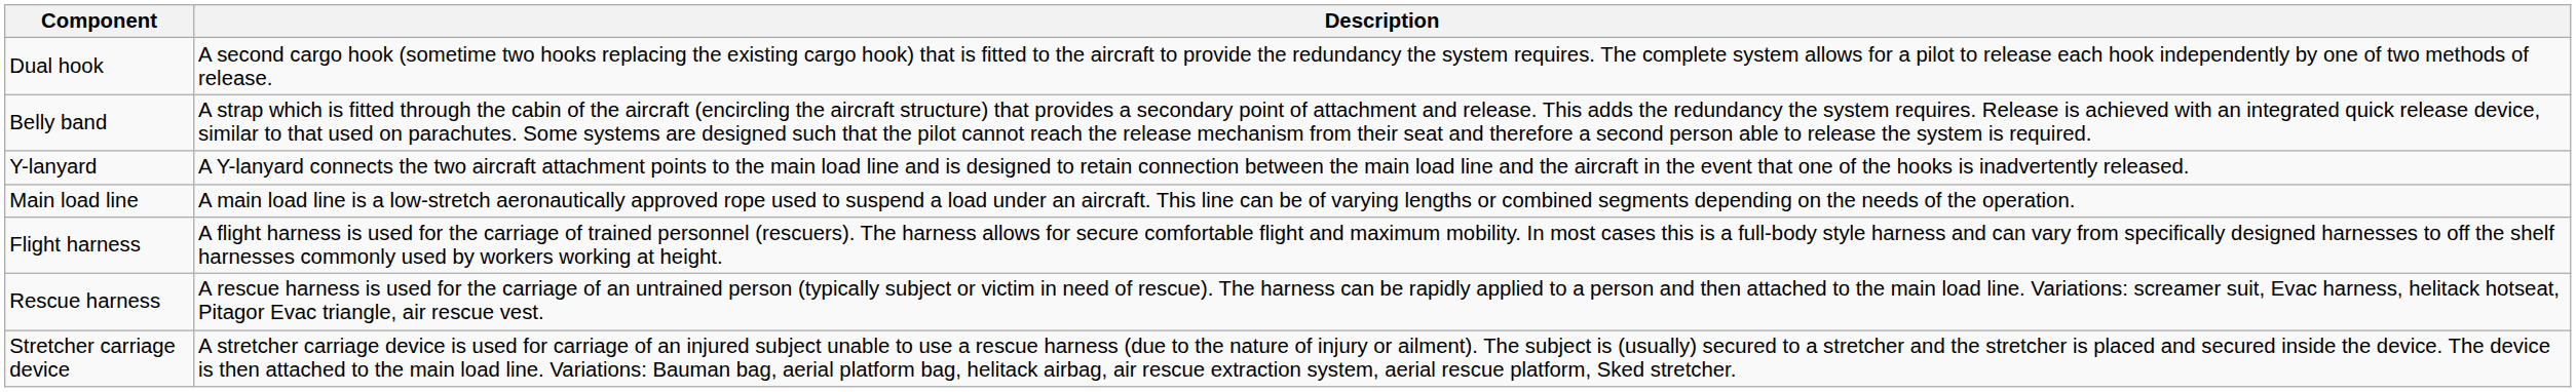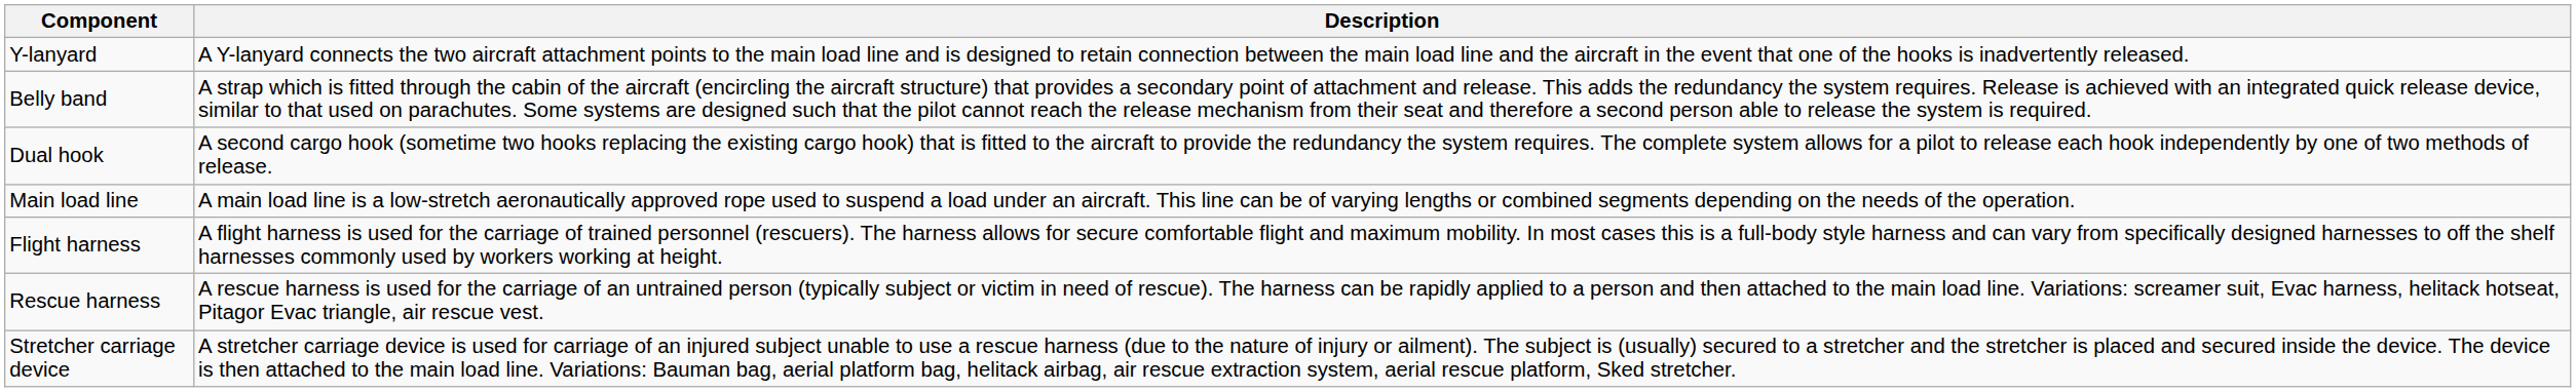rows swapped: Dual hook <-> Y-lanyard
